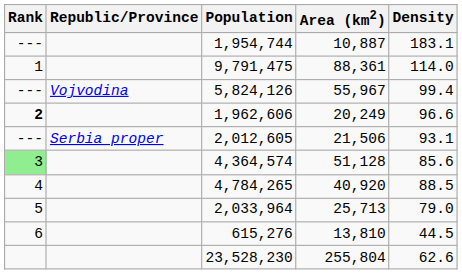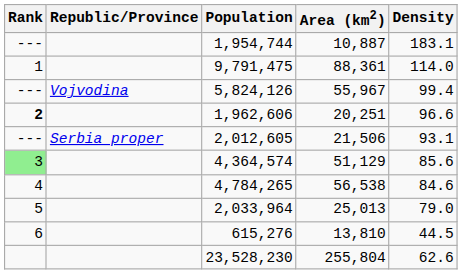1,962,606 | Area (km2): 20,249 -> 20,251
4,364,574 | Area (km2): 51,128 -> 51,129
4,784,265 | Area (km2): 40,920 -> 56,538
4,784,265 | Density: 88.5 -> 84.6
2,033,964 | Area (km2): 25,713 -> 25,013
